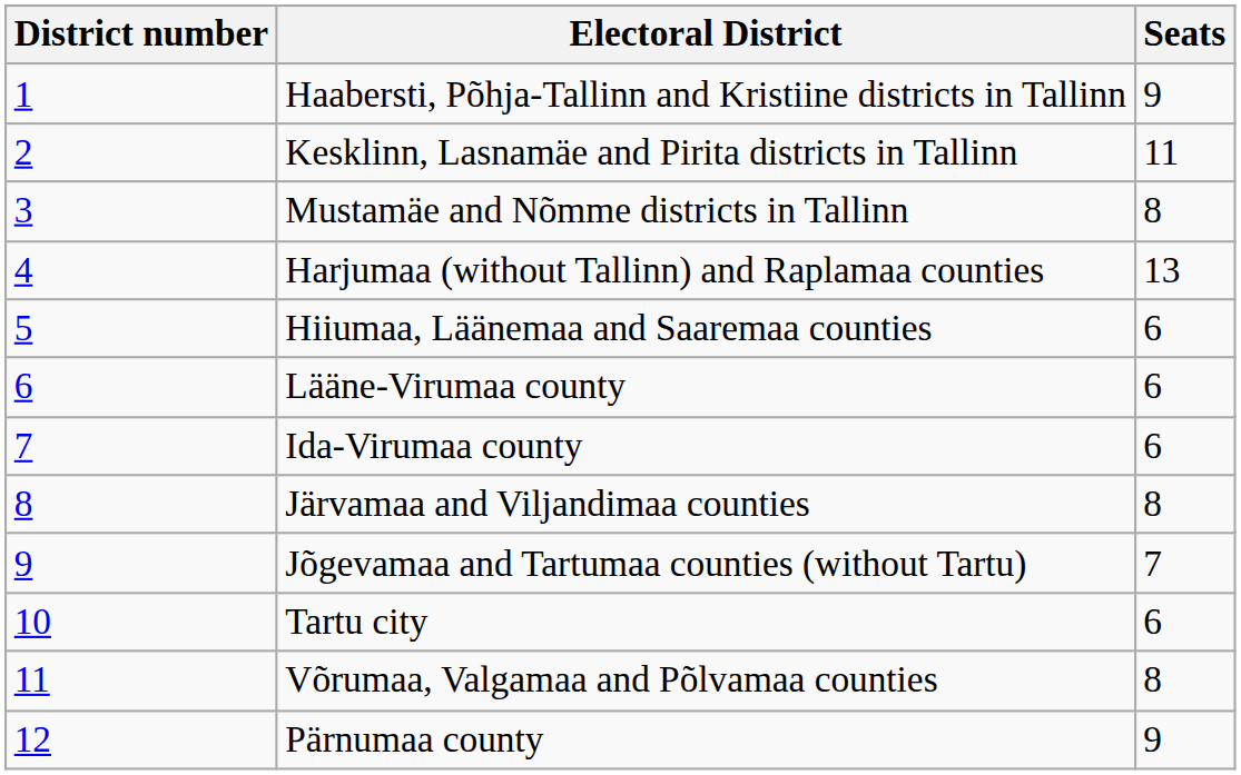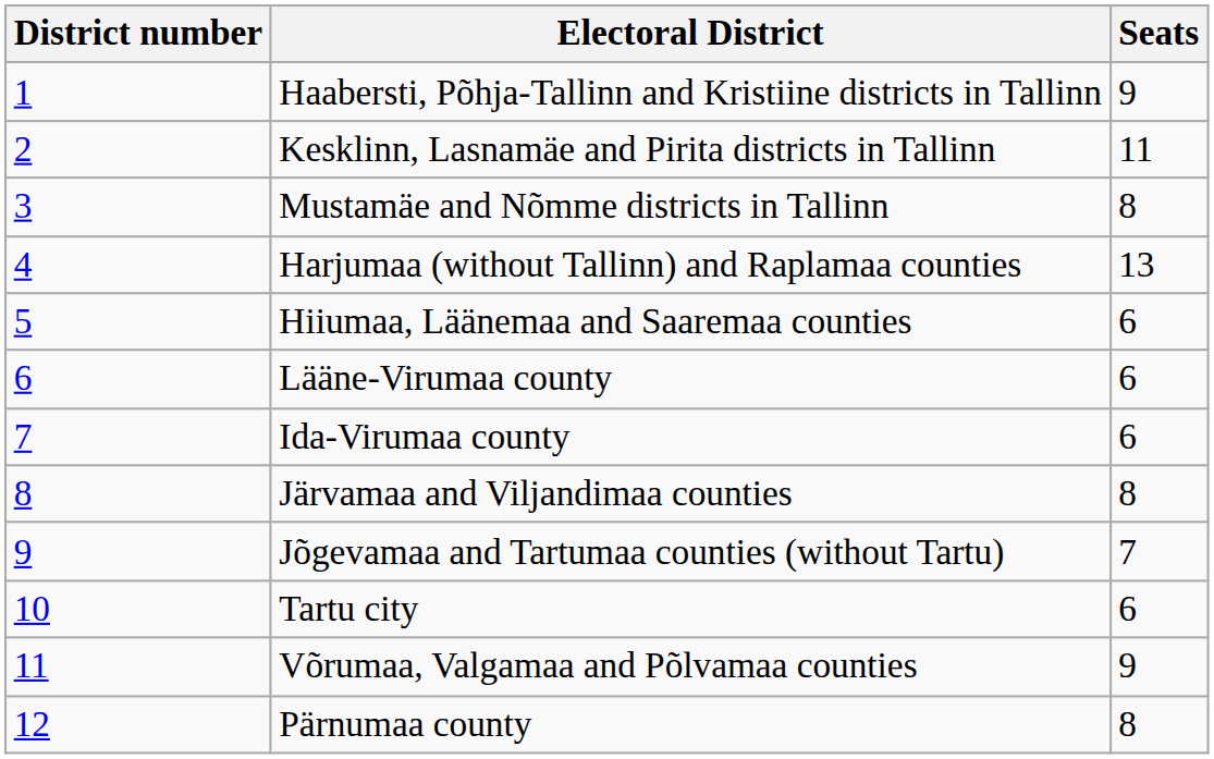Võrumaa, Valgamaa and Põlvamaa counties | Seats: 8 -> 9
Pärnumaa county | Seats: 9 -> 8
